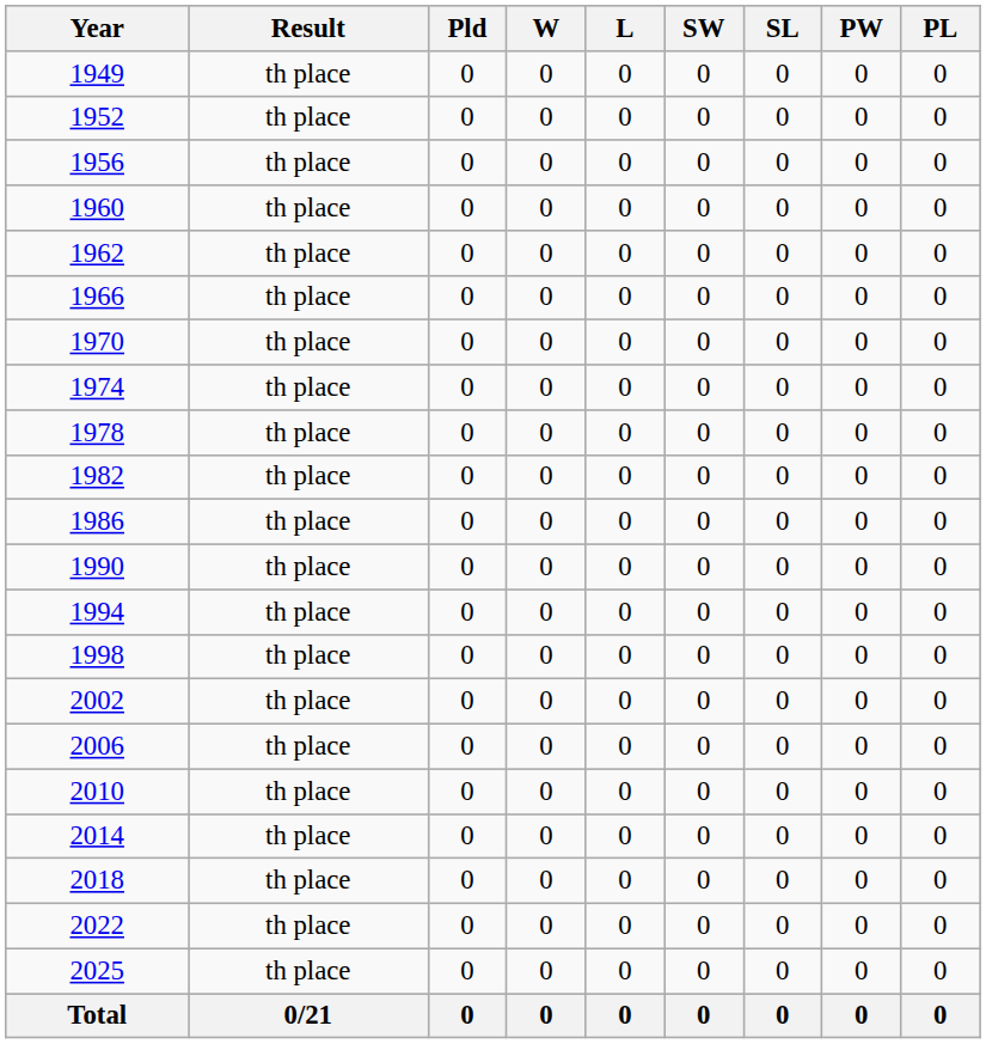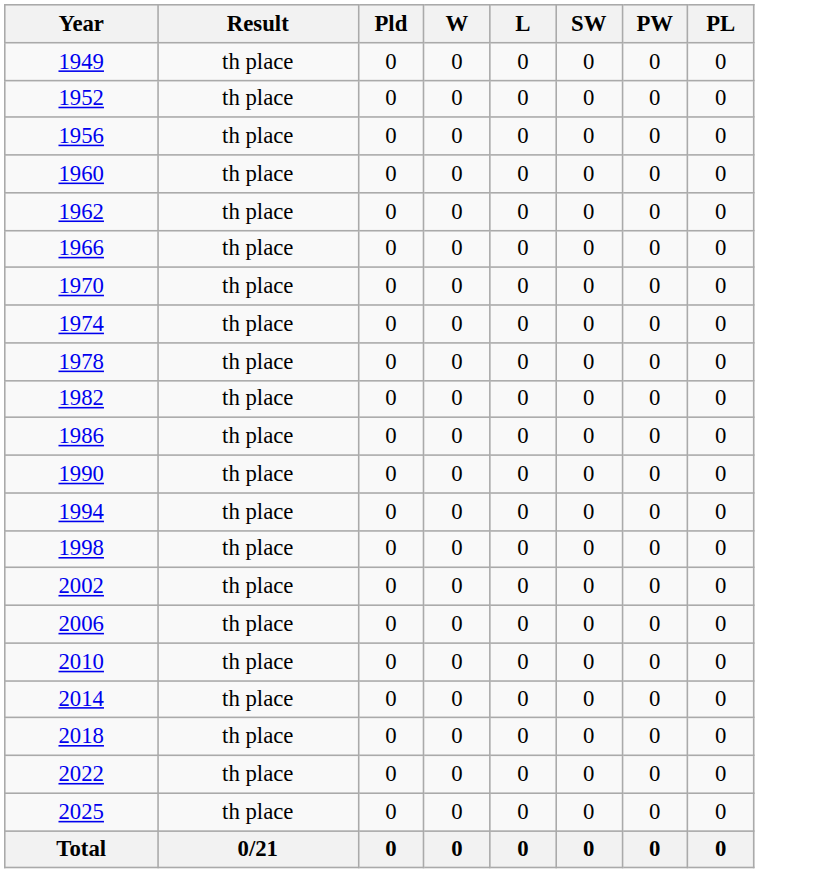- column: SL | 0 | 0 | 0 | 0 | 0 | 0 | 0 | 0 | 0 | 0 | 0 | 0 | 0 | 0 | 0 | 0 | 0 | 0 | 0 | 0 | 0 | 0
